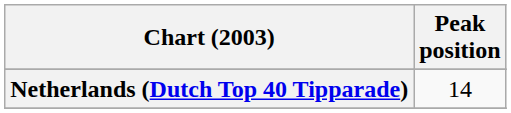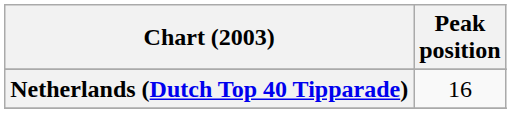Netherlands (Dutch Top 40 Tipparade) | Peak position: 14 -> 16
